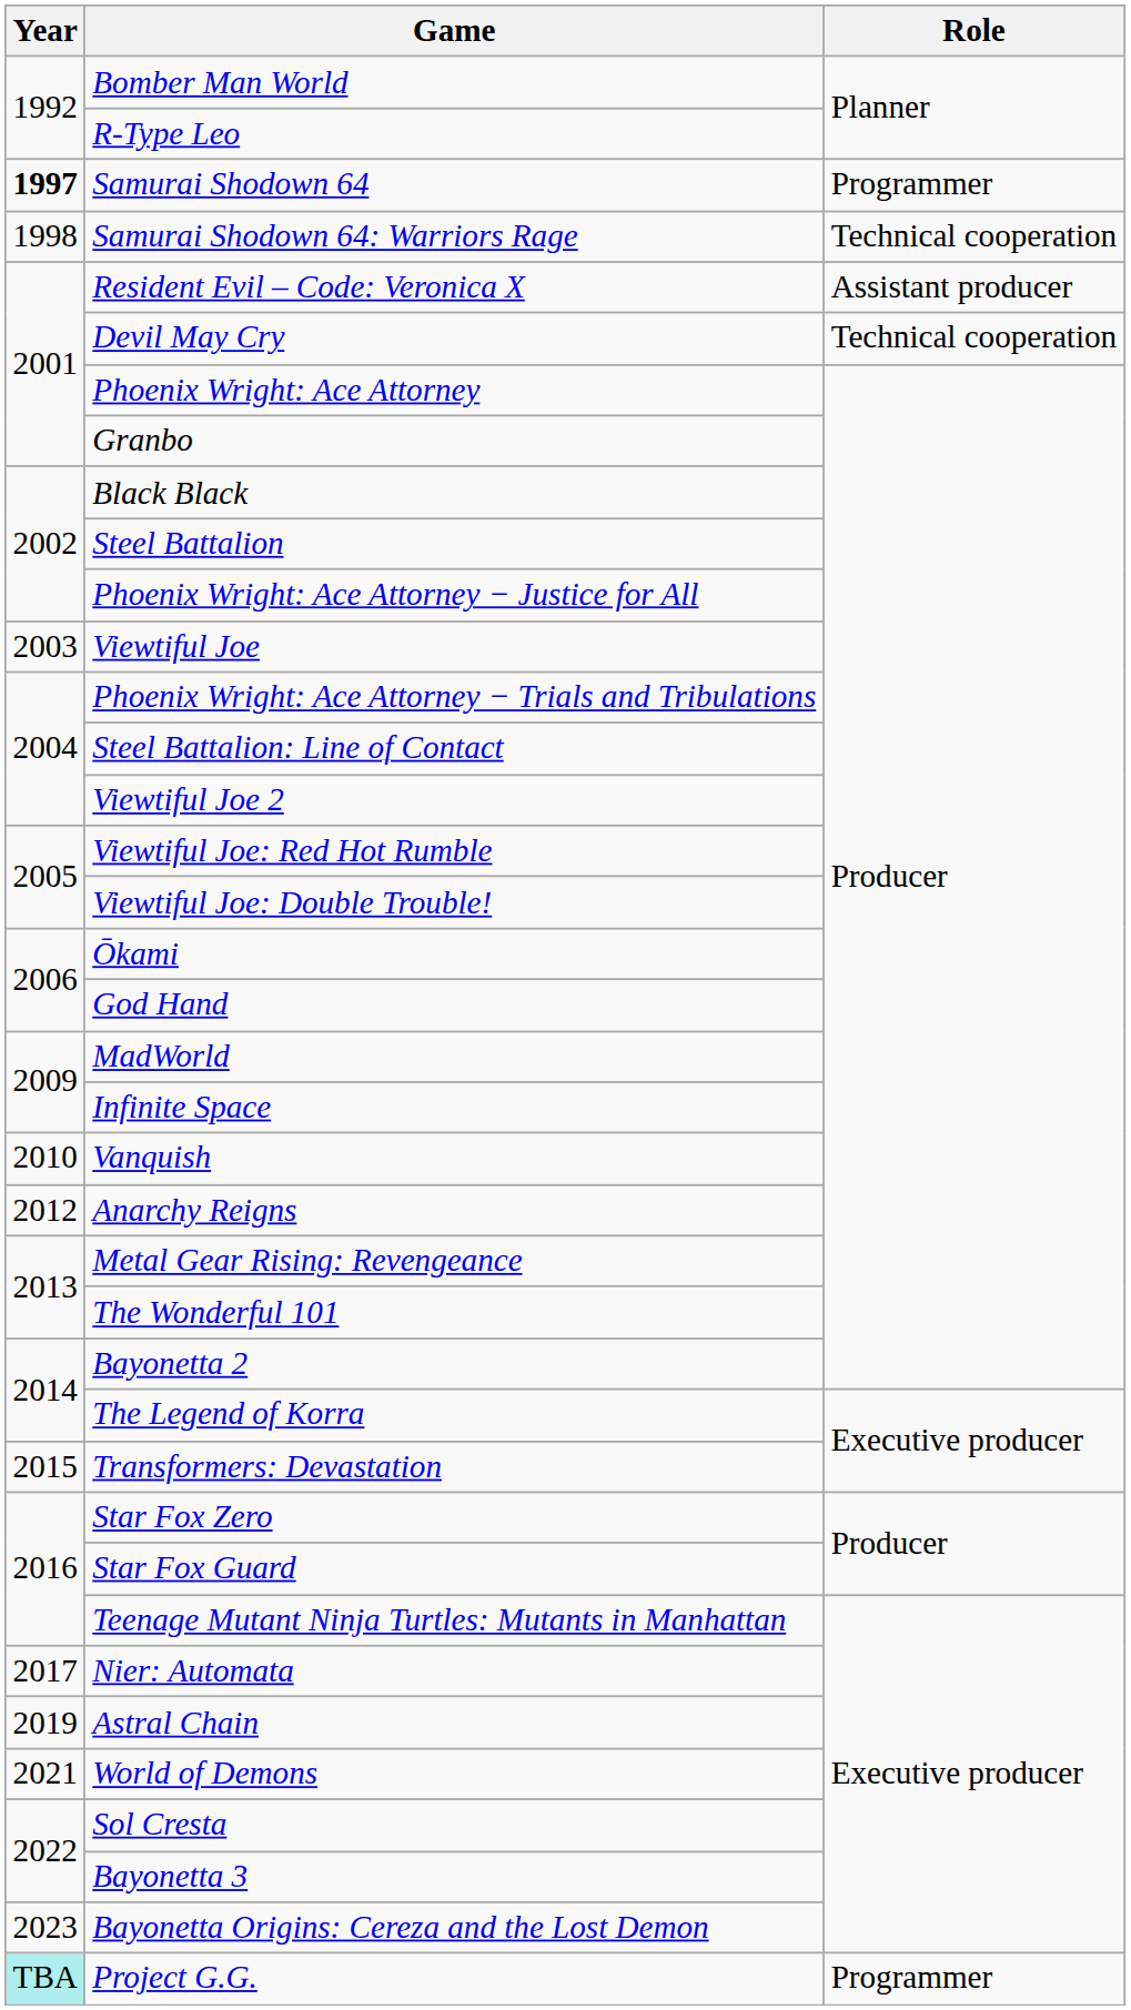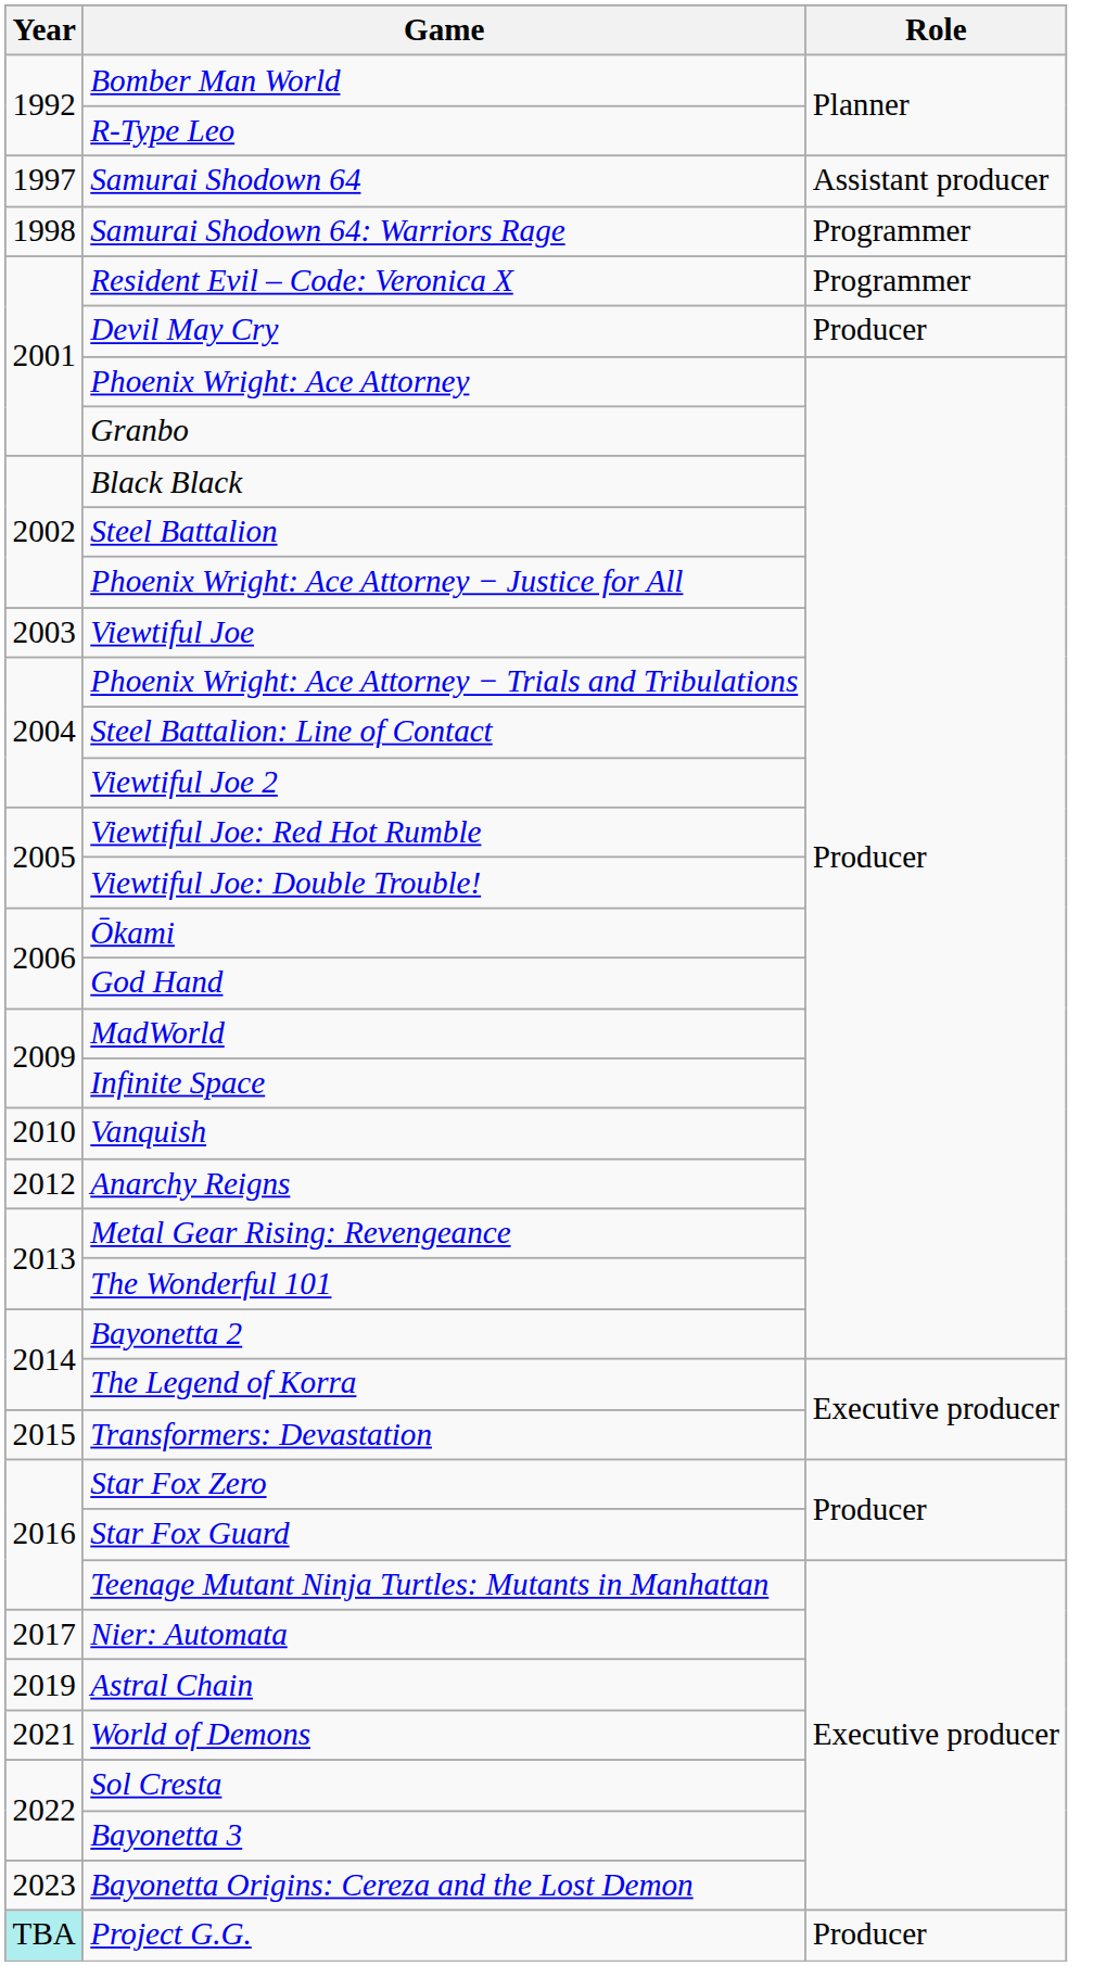Samurai Shodown 64 | Year: bold -> normal
Samurai Shodown 64 | Role: Programmer -> Assistant producer
Samurai Shodown 64: Warriors Rage | Role: Technical cooperation -> Programmer
Resident Evil – Code: Veronica X | Role: Assistant producer -> Programmer
Devil May Cry | Role: Technical cooperation -> Producer
Project G.G. | Role: Programmer -> Producer
